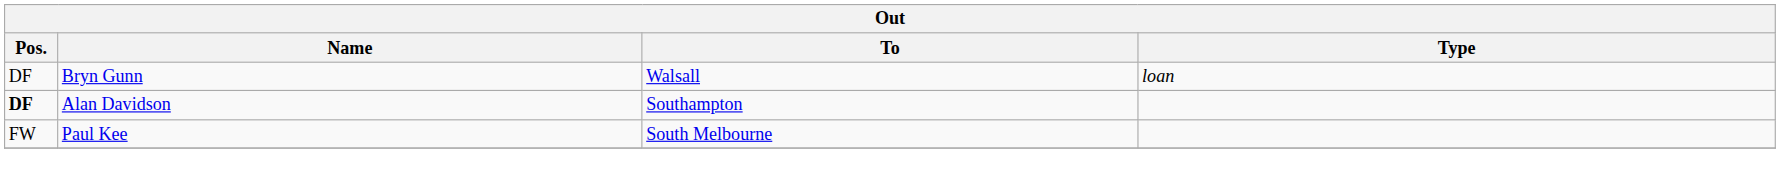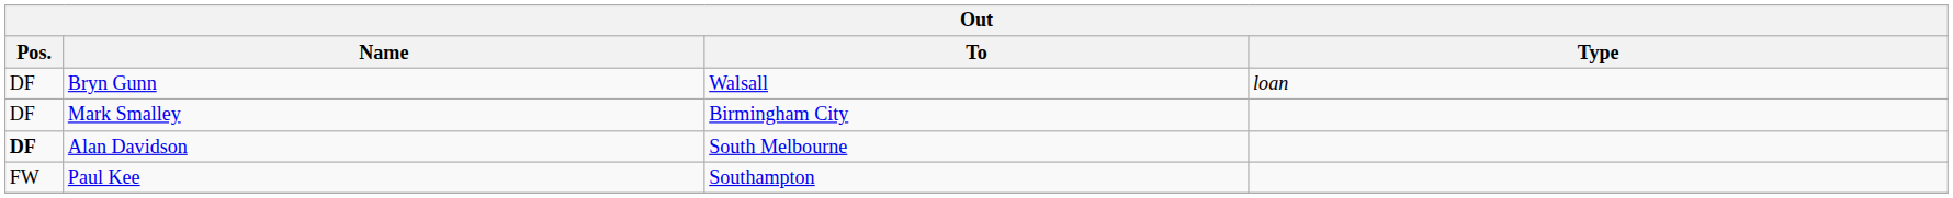+ row: DF | Mark Smalley | Birmingham City
Alan Davidson | To: Southampton -> South Melbourne
Paul Kee | To: South Melbourne -> Southampton
